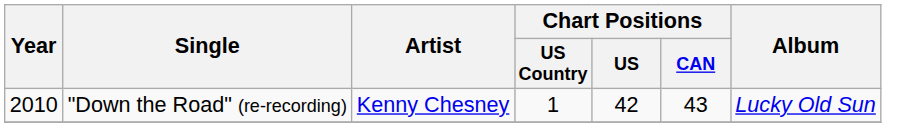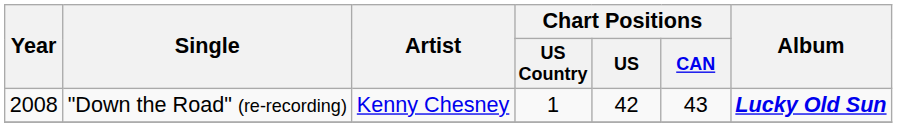"Down the Road" (re-recording) | Year: 2010 -> 2008
"Down the Road" (re-recording) | Album: normal -> bold
